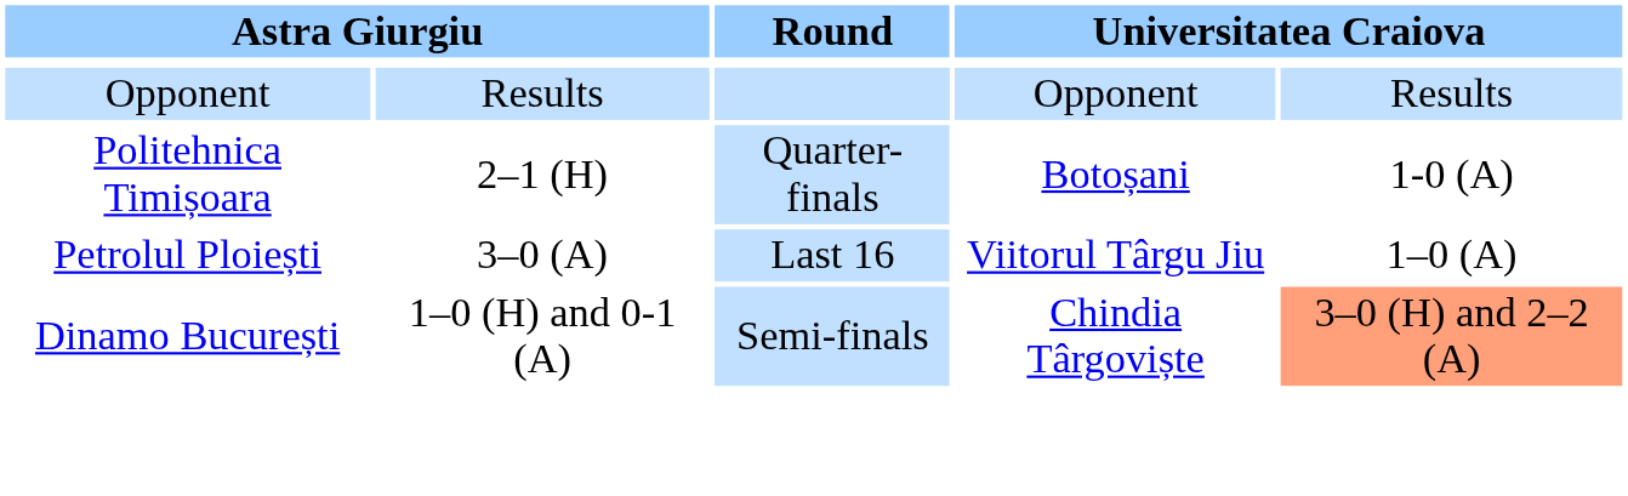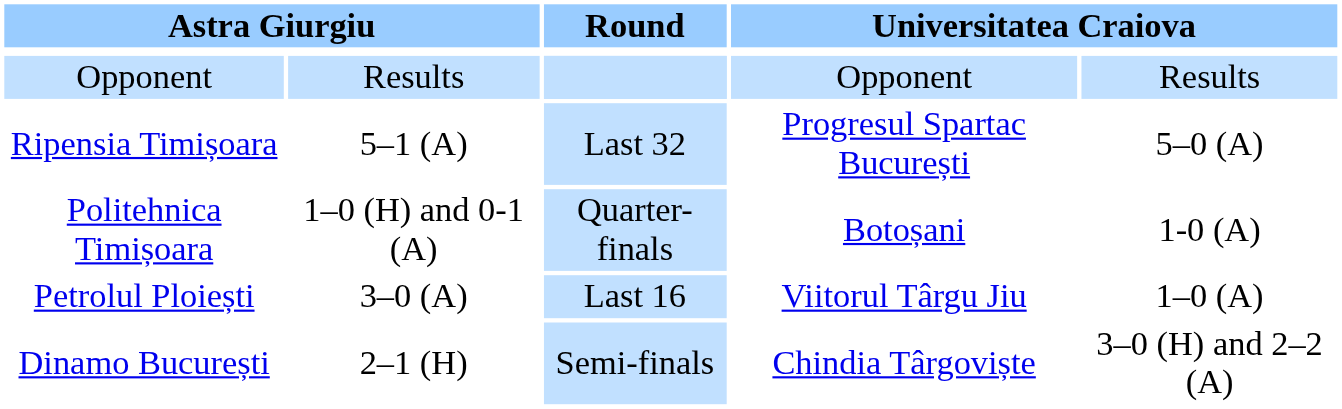+ row: Ripensia Timișoara | 5–1 (A) | Last 32 | Progresul Spartac București | 5–0 (A)
Politehnica Timișoara | column 2: 2–1 (H) -> 1–0 (H) and 0-1 (A)
Dinamo București | column 2: 1–0 (H) and 0-1 (A) -> 2–1 (H)
Dinamo București | column 5: lightsalmon background -> no background
